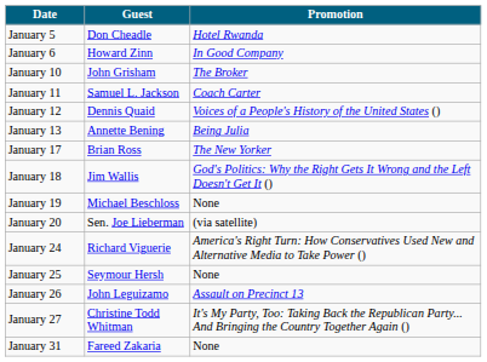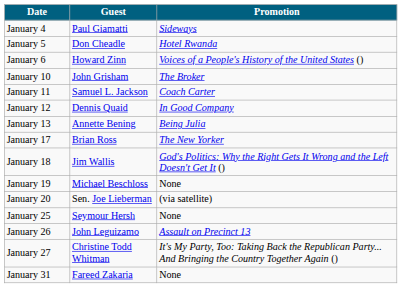+ row: January 4 | Paul Giamatti | Sideways
January 6 | Promotion: In Good Company -> Voices of a People's History of the United States ()
January 12 | Promotion: Voices of a People's History of the United States () -> In Good Company
- row: January 24 | Richard Viguerie | America's Right Turn: How Conservatives Used New and Alternative Media to Take Power ()
